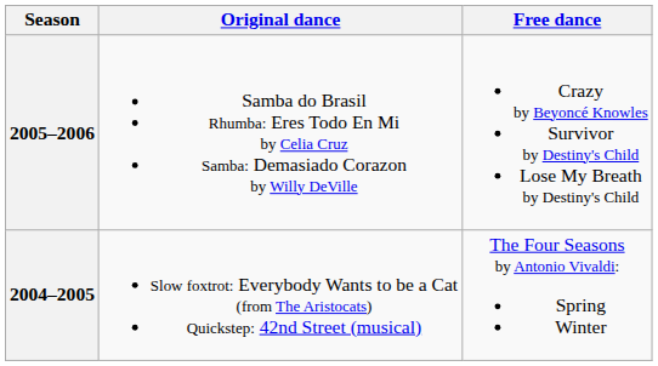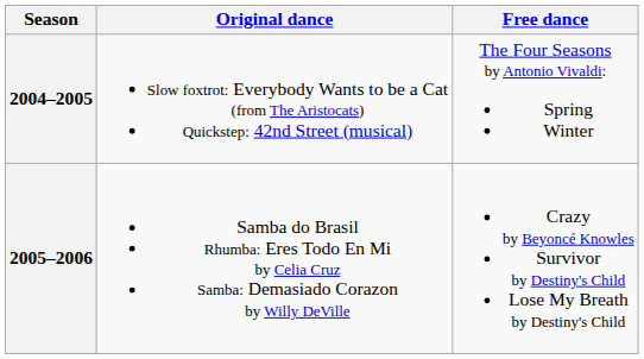rows swapped: 2005–2006 <-> 2004–2005
